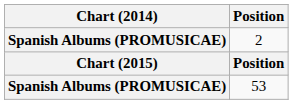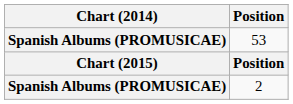rows swapped: 2 <-> 53
